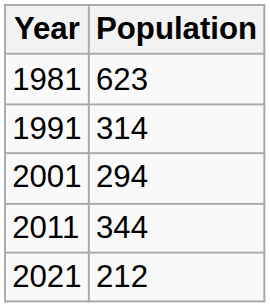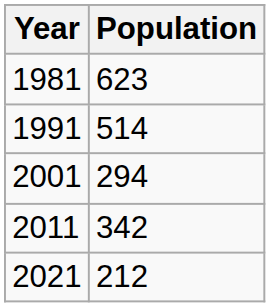1991 | Population: 314 -> 514
2011 | Population: 344 -> 342
